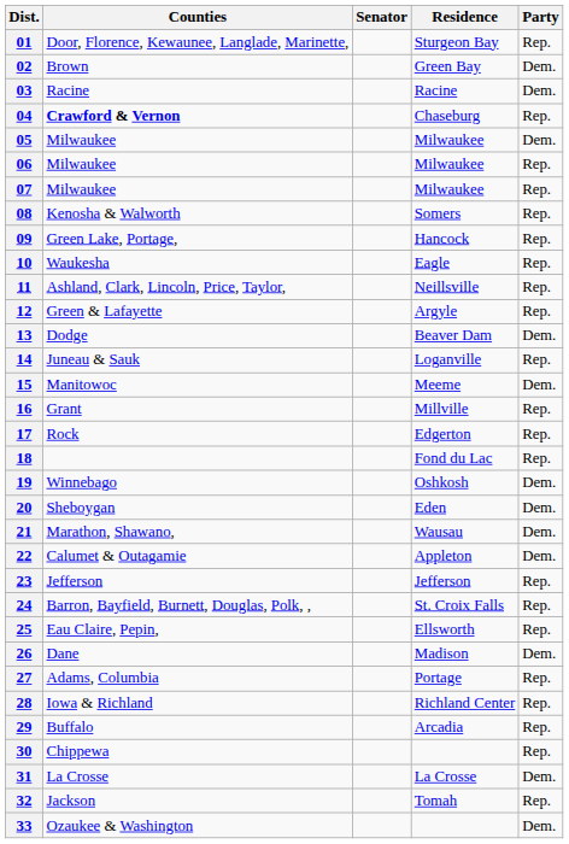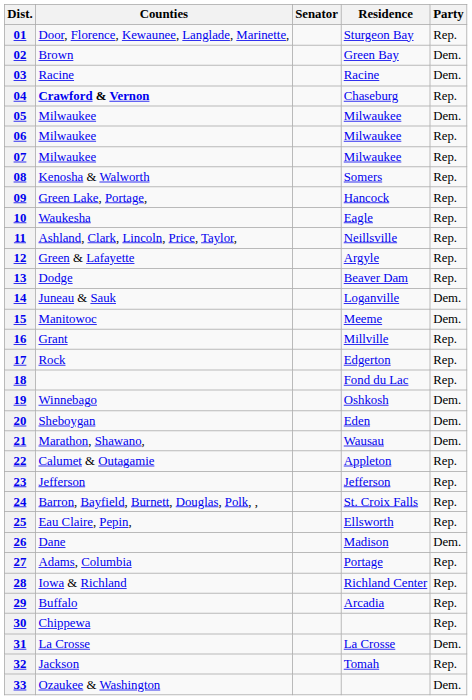13 | Party: Dem. -> Rep.
14 | Party: Rep. -> Dem.
22 | Party: Dem. -> Rep.
